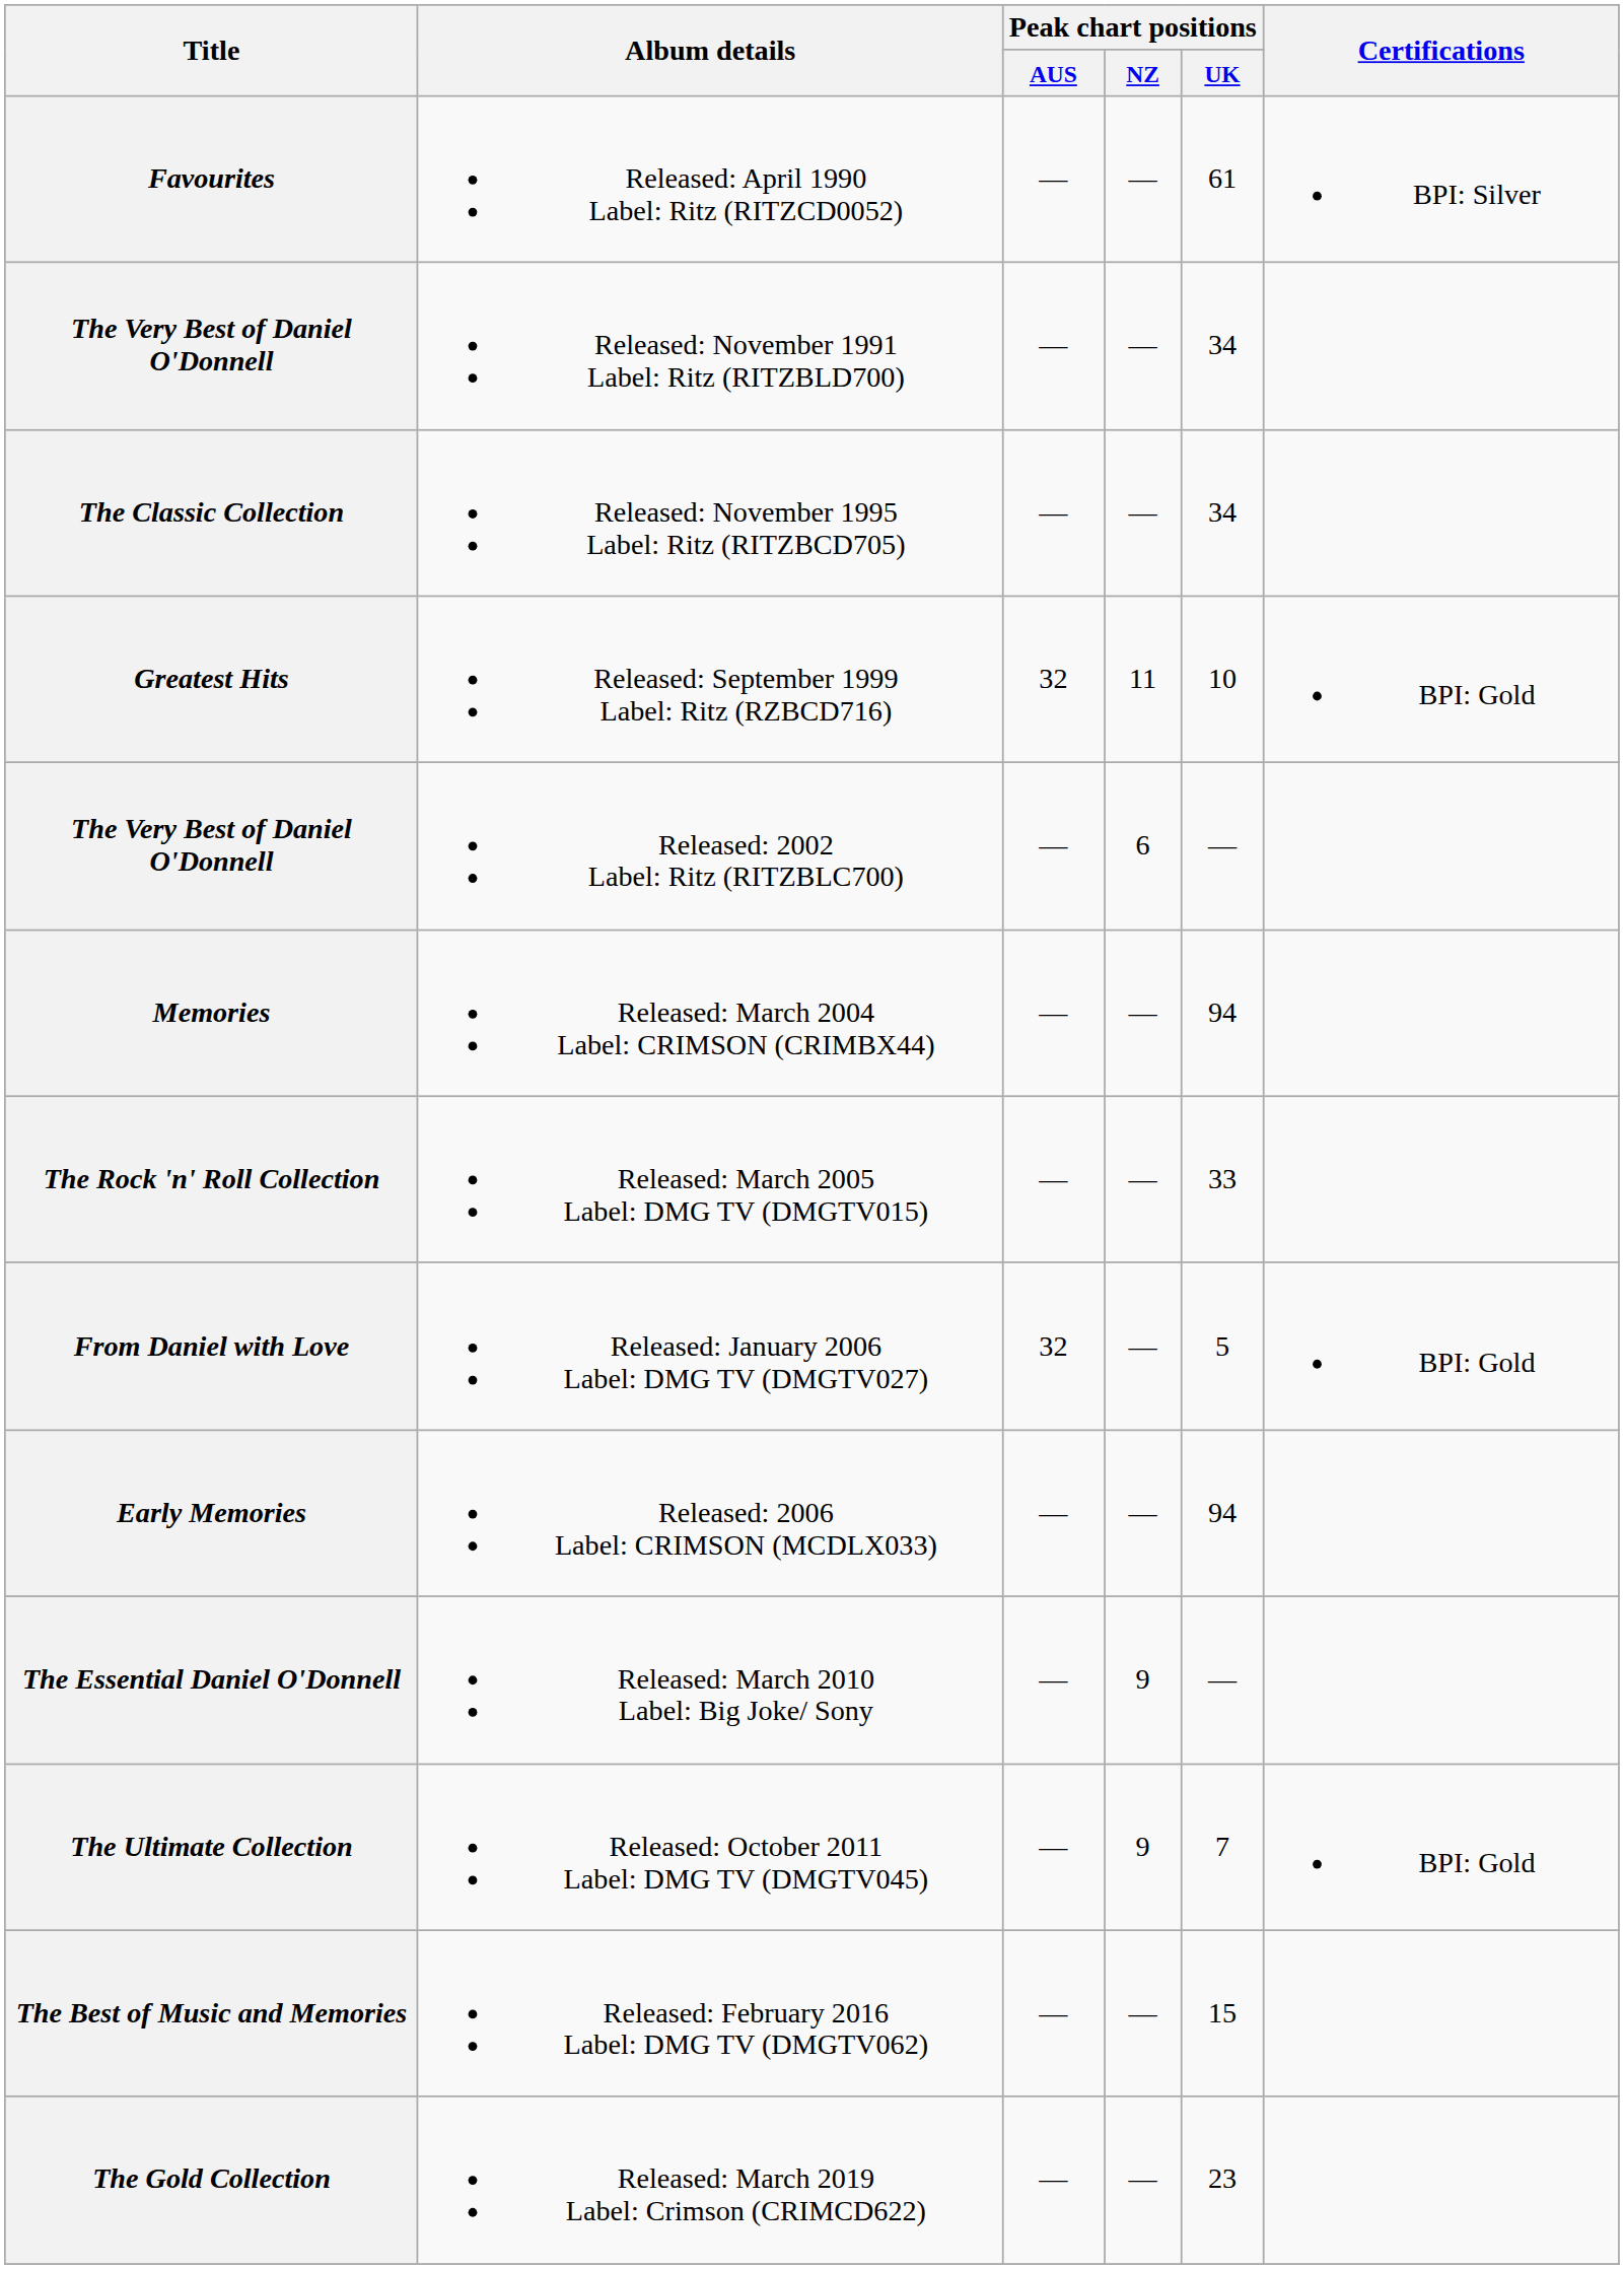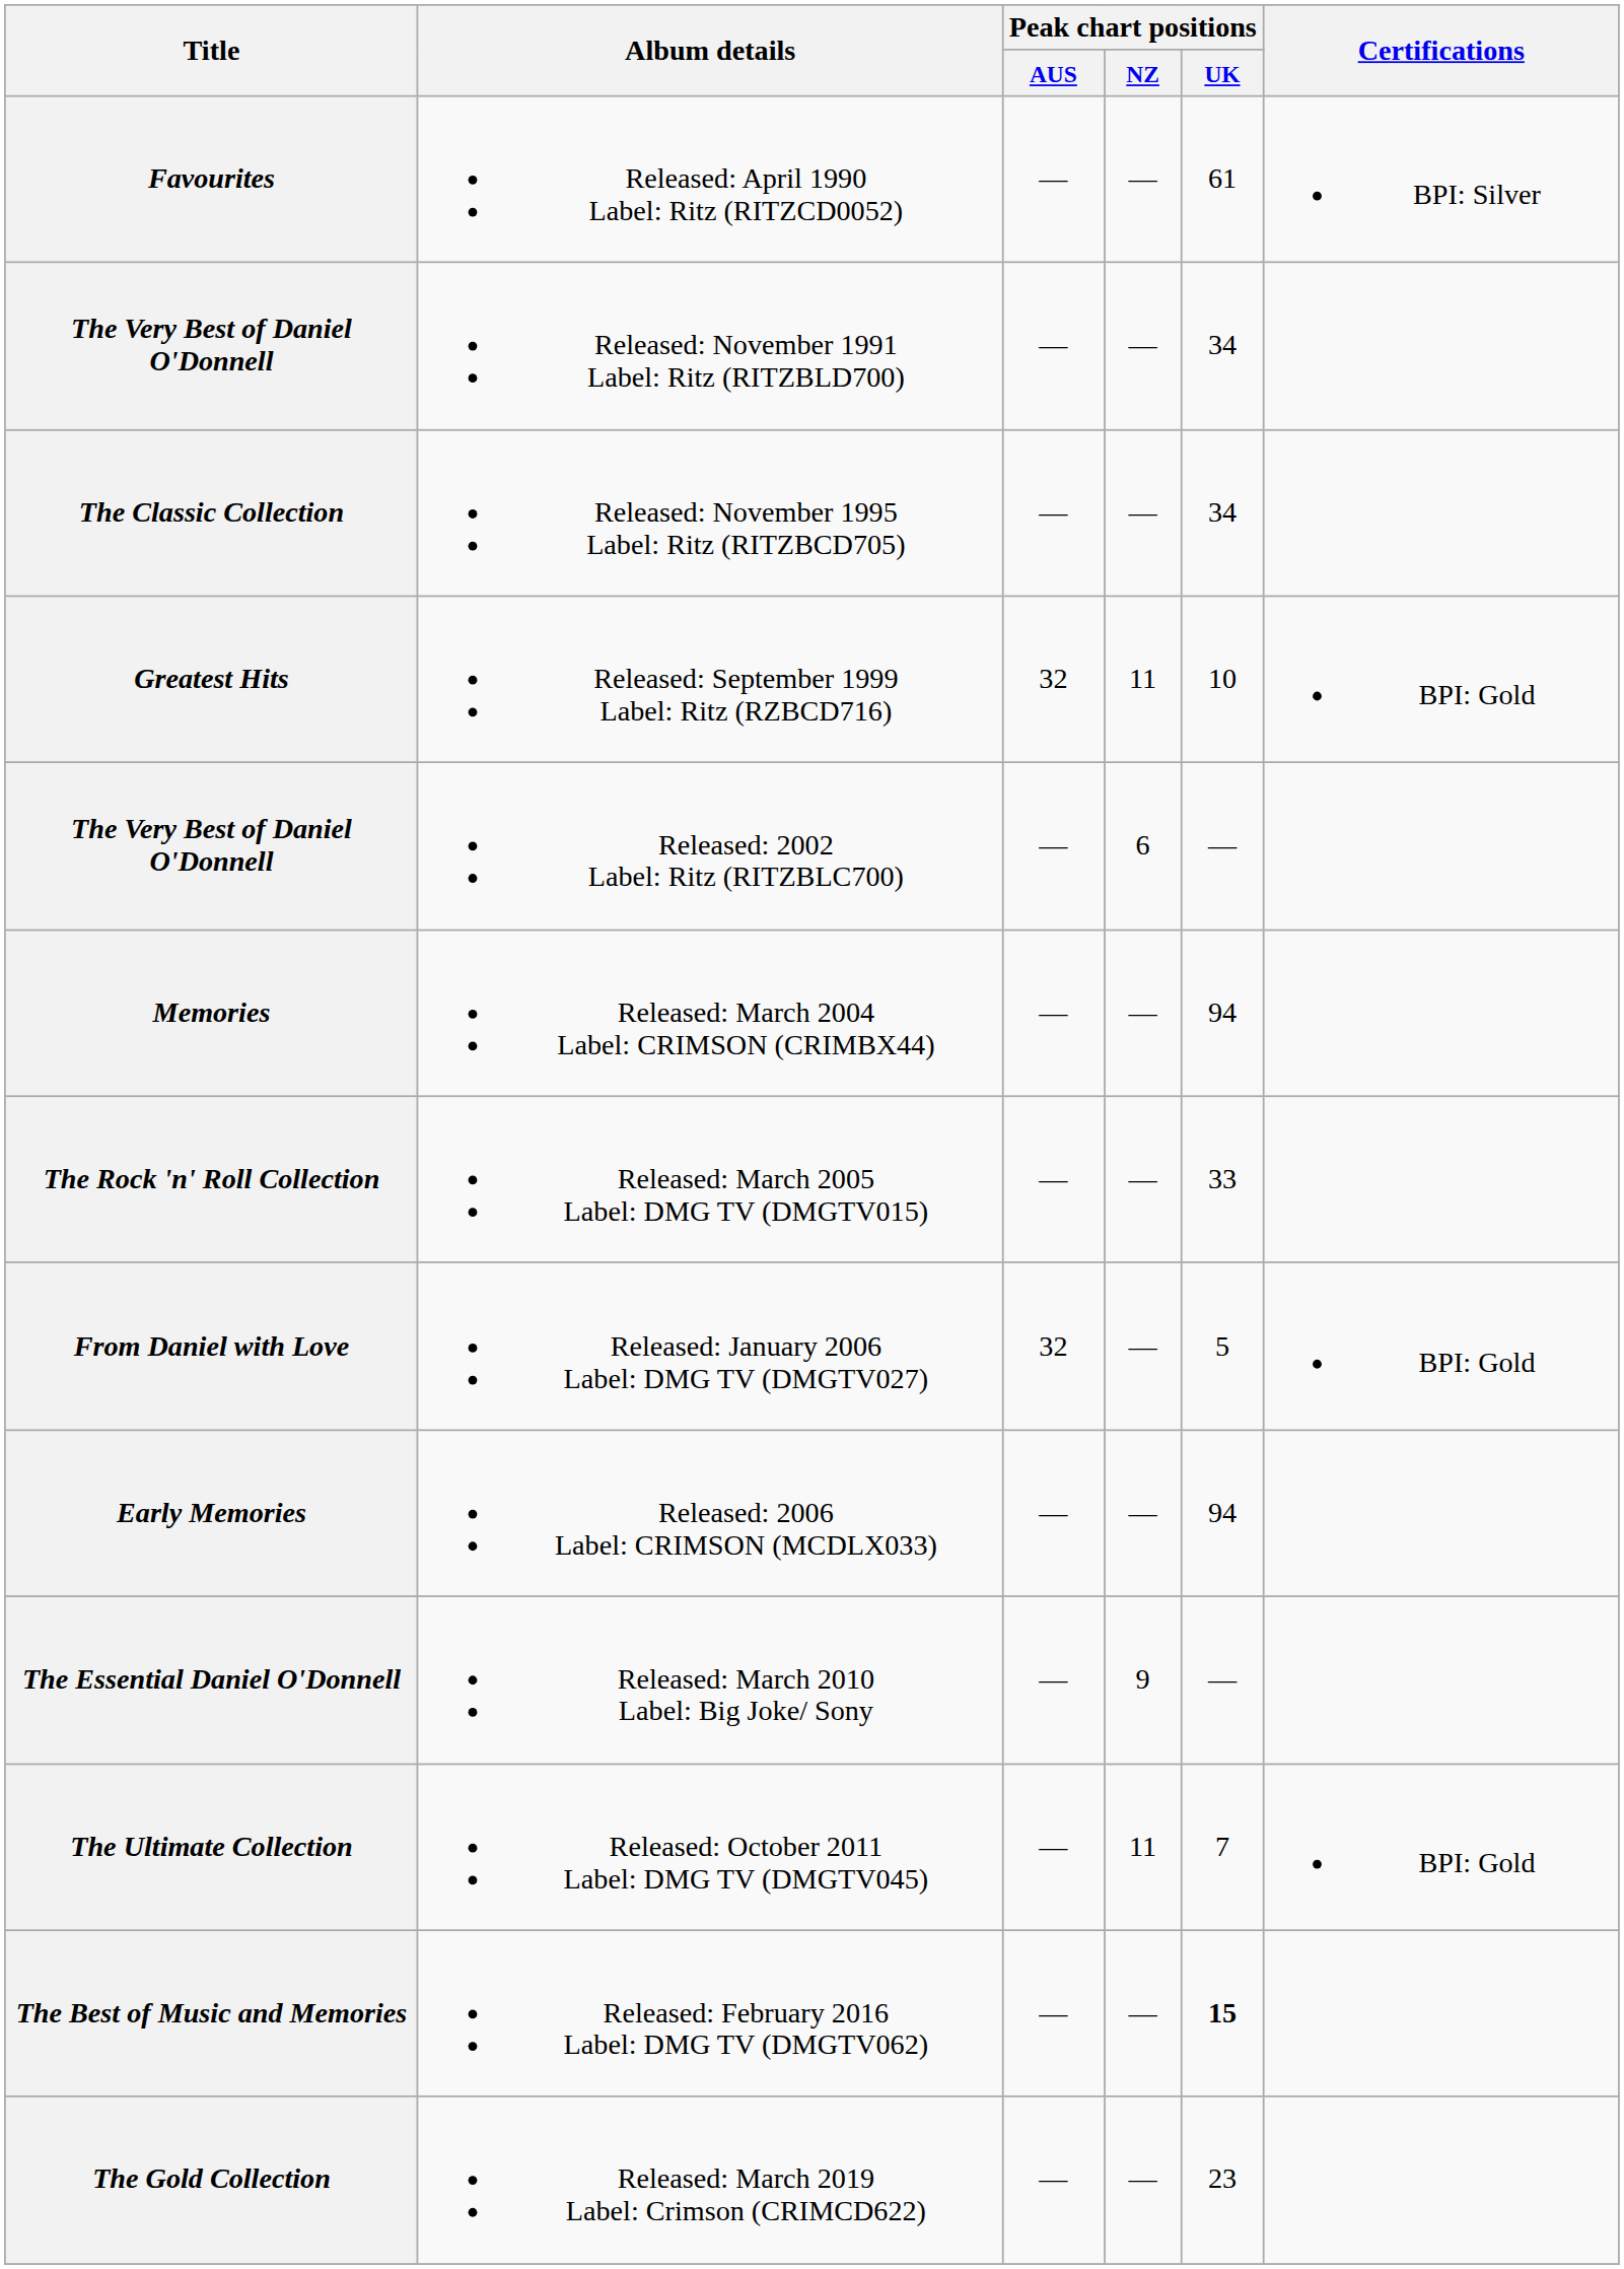Released: October 2011 Label: DMG TV (DMGTV045) | Peak chart positions / NZ: 9 -> 11
Released: February 2016 Label: DMG TV (DMGTV062) | Peak chart positions / UK: normal -> bold
